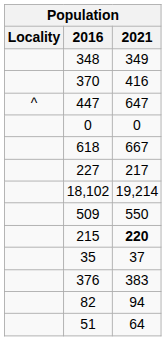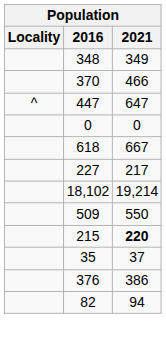370 | 2021: 416 -> 466
376 | 2021: 383 -> 386
- row: 51 | 64
